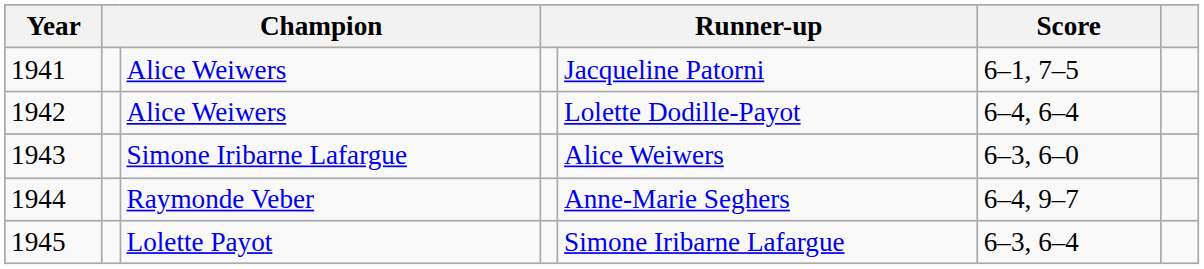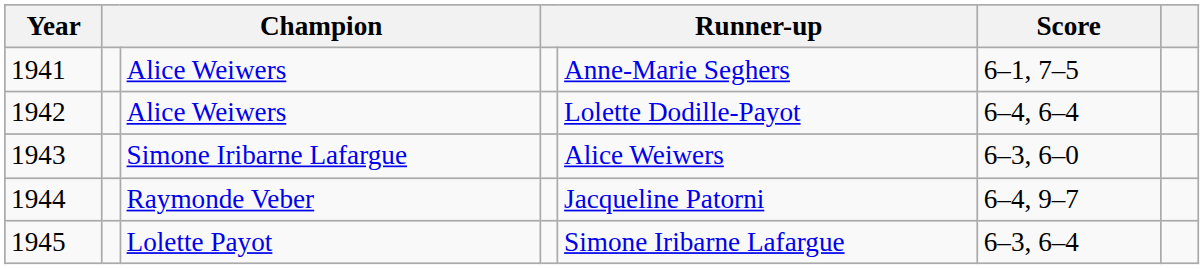1941 | column 5: Jacqueline Patorni -> Anne-Marie Seghers
1944 | column 5: Anne-Marie Seghers -> Jacqueline Patorni
